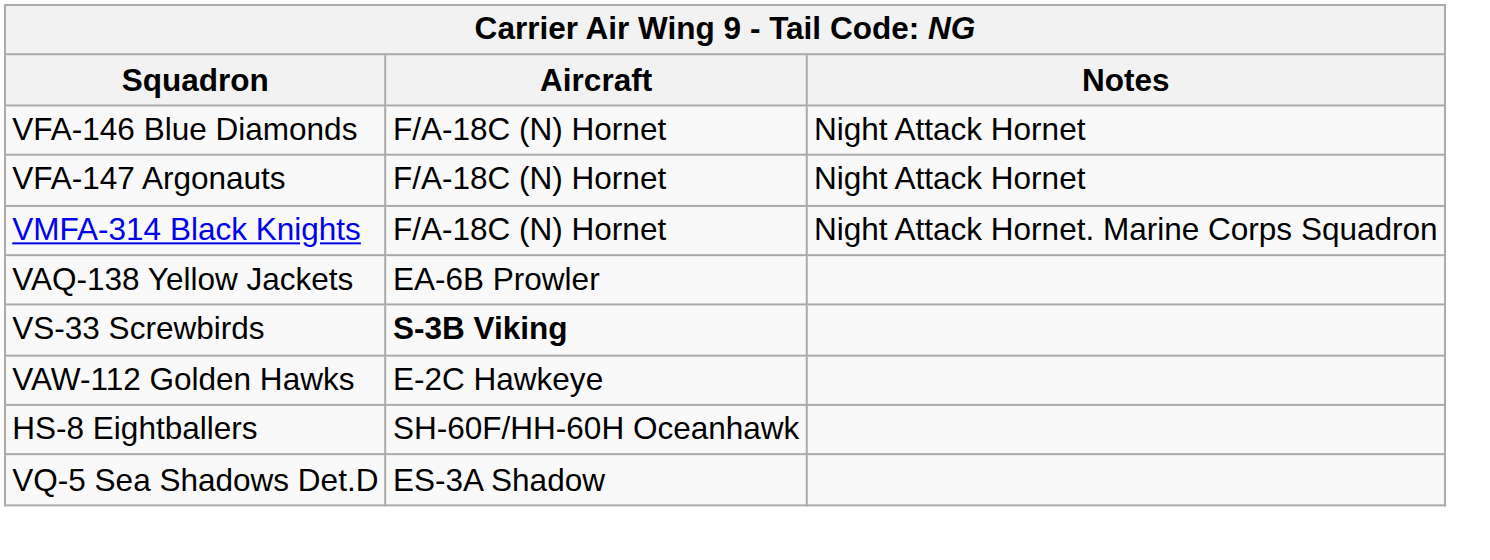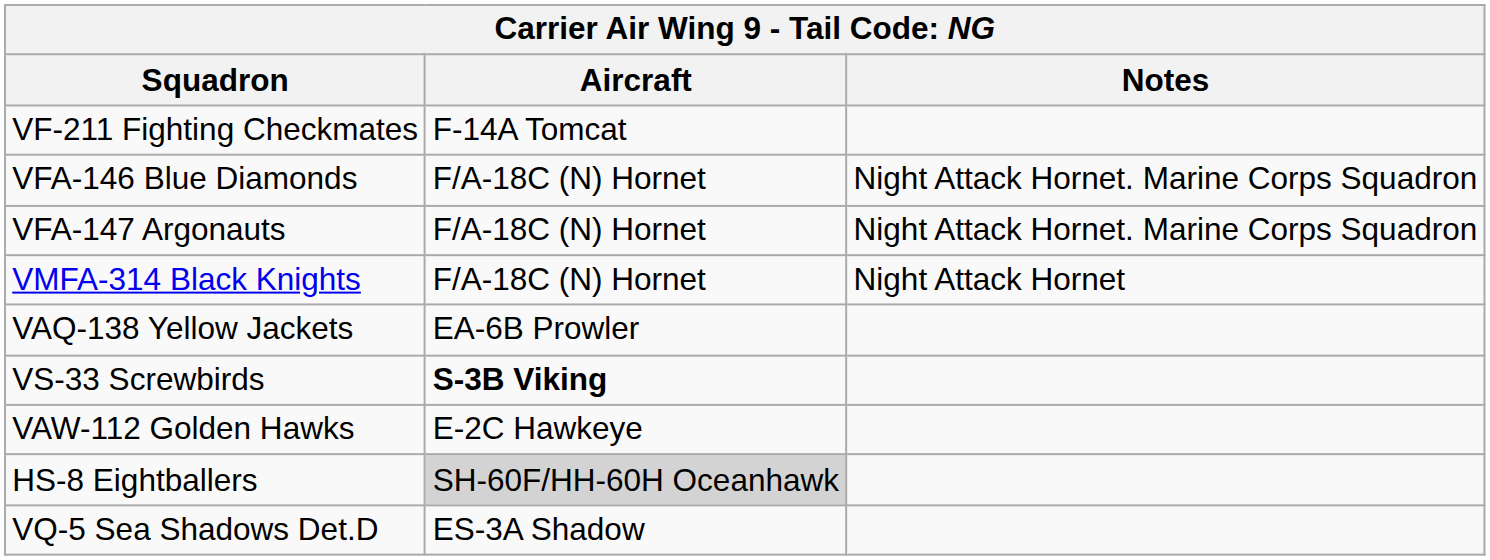+ row: VF-211 Fighting Checkmates | F-14A Tomcat
VFA-146 Blue Diamonds | Notes: Night Attack Hornet -> Night Attack Hornet. Marine Corps Squadron
VFA-147 Argonauts | Notes: Night Attack Hornet -> Night Attack Hornet. Marine Corps Squadron
VMFA-314 Black Knights | Notes: Night Attack Hornet. Marine Corps Squadron -> Night Attack Hornet
HS-8 Eightballers | Aircraft: no background -> lightgrey background
